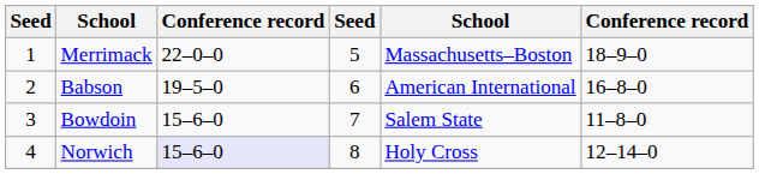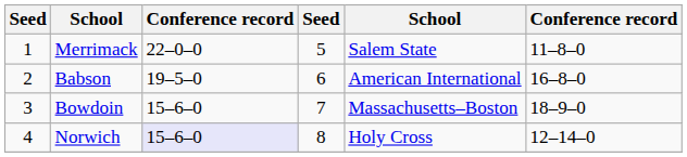Merrimack | column 5: Massachusetts–Boston -> Salem State
Merrimack | column 6: 18–9–0 -> 11–8–0
Bowdoin | column 5: Salem State -> Massachusetts–Boston
Bowdoin | column 6: 11–8–0 -> 18–9–0
